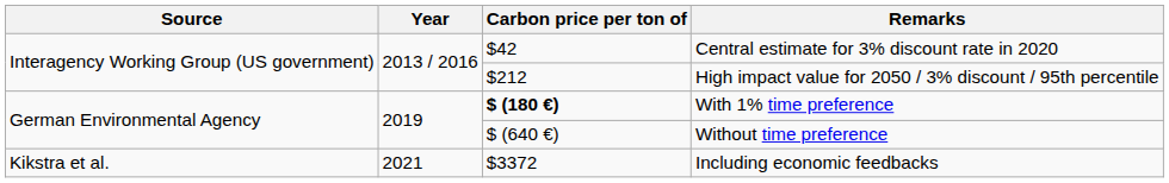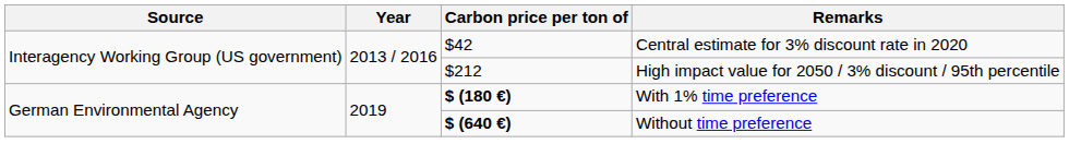Without time preference | Carbon price per ton of: normal -> bold
- row: Kikstra et al. | 2021 | $3372 | Including economic feedbacks
